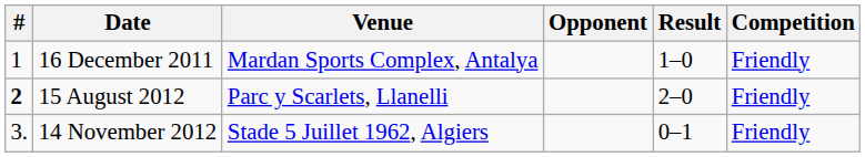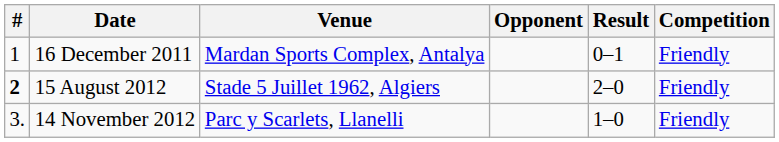16 December 2011 | Result: 1–0 -> 0–1
15 August 2012 | Venue: Parc y Scarlets, Llanelli -> Stade 5 Juillet 1962, Algiers
14 November 2012 | Venue: Stade 5 Juillet 1962, Algiers -> Parc y Scarlets, Llanelli
14 November 2012 | Result: 0–1 -> 1–0
